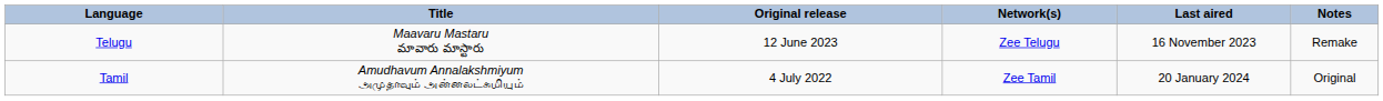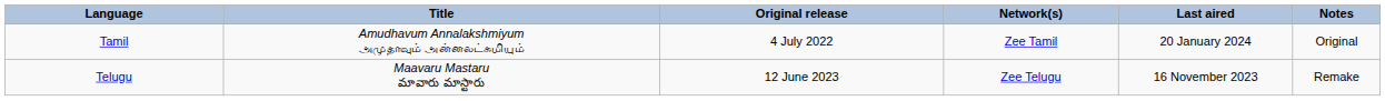rows swapped: Tamil <-> Telugu
